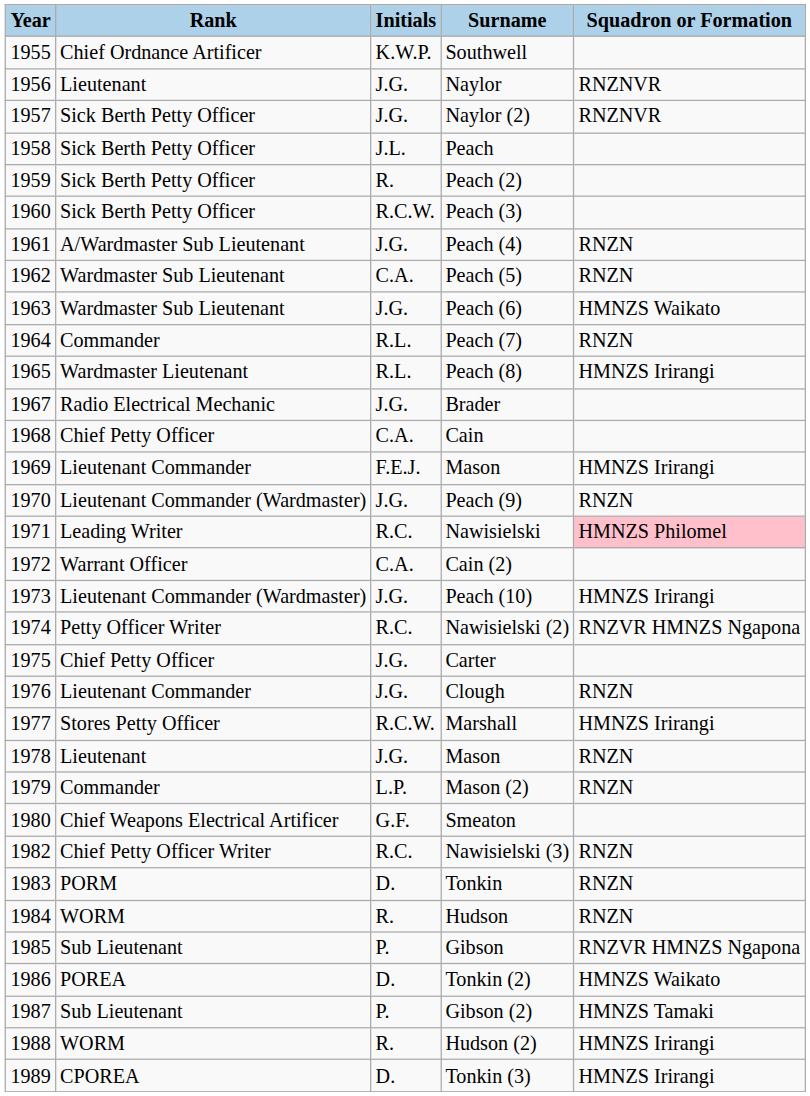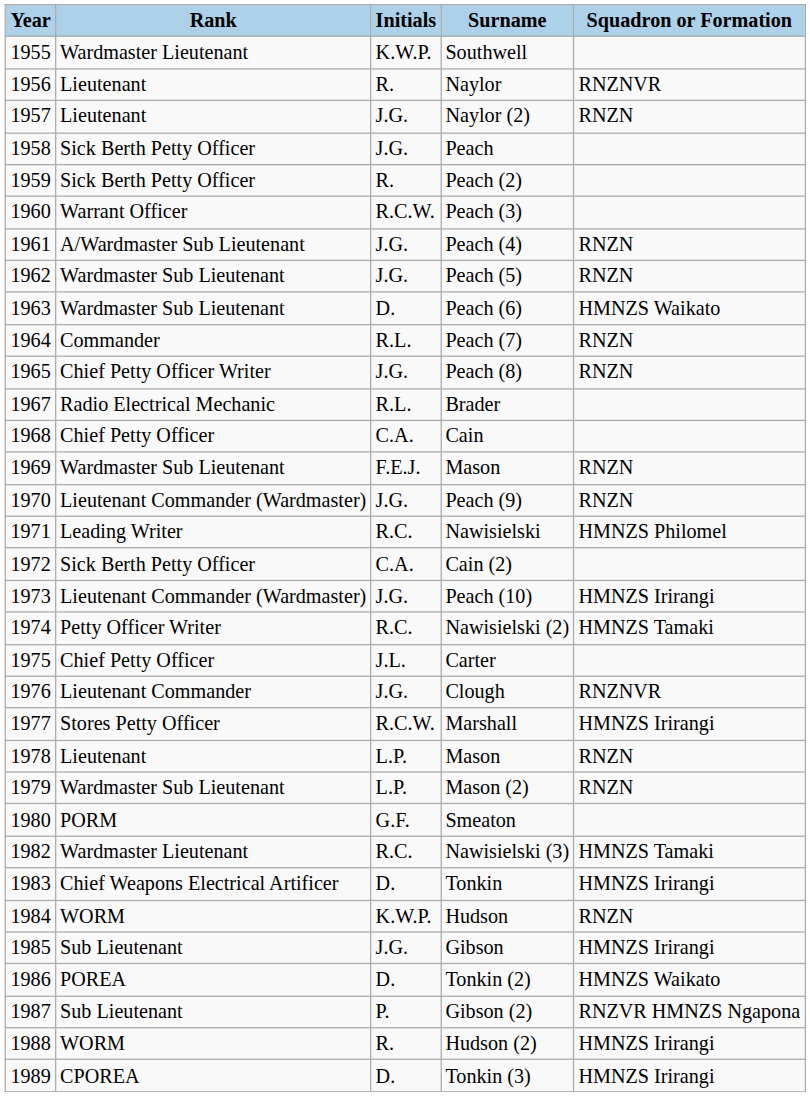Southwell | Rank: Chief Ordnance Artificer -> Wardmaster Lieutenant
Naylor | Initials: J.G. -> R.
Naylor (2) | Rank: Sick Berth Petty Officer -> Lieutenant
Naylor (2) | Squadron or Formation: RNZNVR -> RNZN
Peach | Initials: J.L. -> J.G.
Peach (3) | Rank: Sick Berth Petty Officer -> Warrant Officer
Peach (5) | Initials: C.A. -> J.G.
Peach (6) | Initials: J.G. -> D.
Peach (8) | Rank: Wardmaster Lieutenant -> Chief Petty Officer Writer
Peach (8) | Initials: R.L. -> J.G.
Peach (8) | Squadron or Formation: HMNZS Irirangi -> RNZN
Brader | Initials: J.G. -> R.L.
1969 / Mason | Rank: Lieutenant Commander -> Wardmaster Sub Lieutenant
1969 / Mason | Squadron or Formation: HMNZS Irirangi -> RNZN
Nawisielski | Squadron or Formation: pink background -> no background
Cain (2) | Rank: Warrant Officer -> Sick Berth Petty Officer
Nawisielski (2) | Squadron or Formation: RNZVR HMNZS Ngapona -> HMNZS Tamaki
Carter | Initials: J.G. -> J.L.
Clough | Squadron or Formation: RNZN -> RNZNVR
1978 / Mason | Initials: J.G. -> L.P.
Mason (2) | Rank: Commander -> Wardmaster Sub Lieutenant
Smeaton | Rank: Chief Weapons Electrical Artificer -> PORM
Nawisielski (3) | Rank: Chief Petty Officer Writer -> Wardmaster Lieutenant
Nawisielski (3) | Squadron or Formation: RNZN -> HMNZS Tamaki
Tonkin | Rank: PORM -> Chief Weapons Electrical Artificer
Tonkin | Squadron or Formation: RNZN -> HMNZS Irirangi
Hudson | Initials: R. -> K.W.P.
Gibson | Initials: P. -> J.G.
Gibson | Squadron or Formation: RNZVR HMNZS Ngapona -> HMNZS Irirangi
Gibson (2) | Squadron or Formation: HMNZS Tamaki -> RNZVR HMNZS Ngapona
